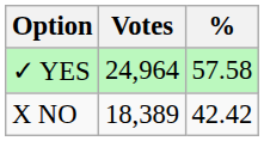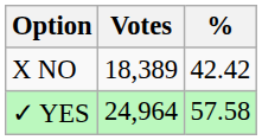rows swapped: ✓ YES <-> X NO
